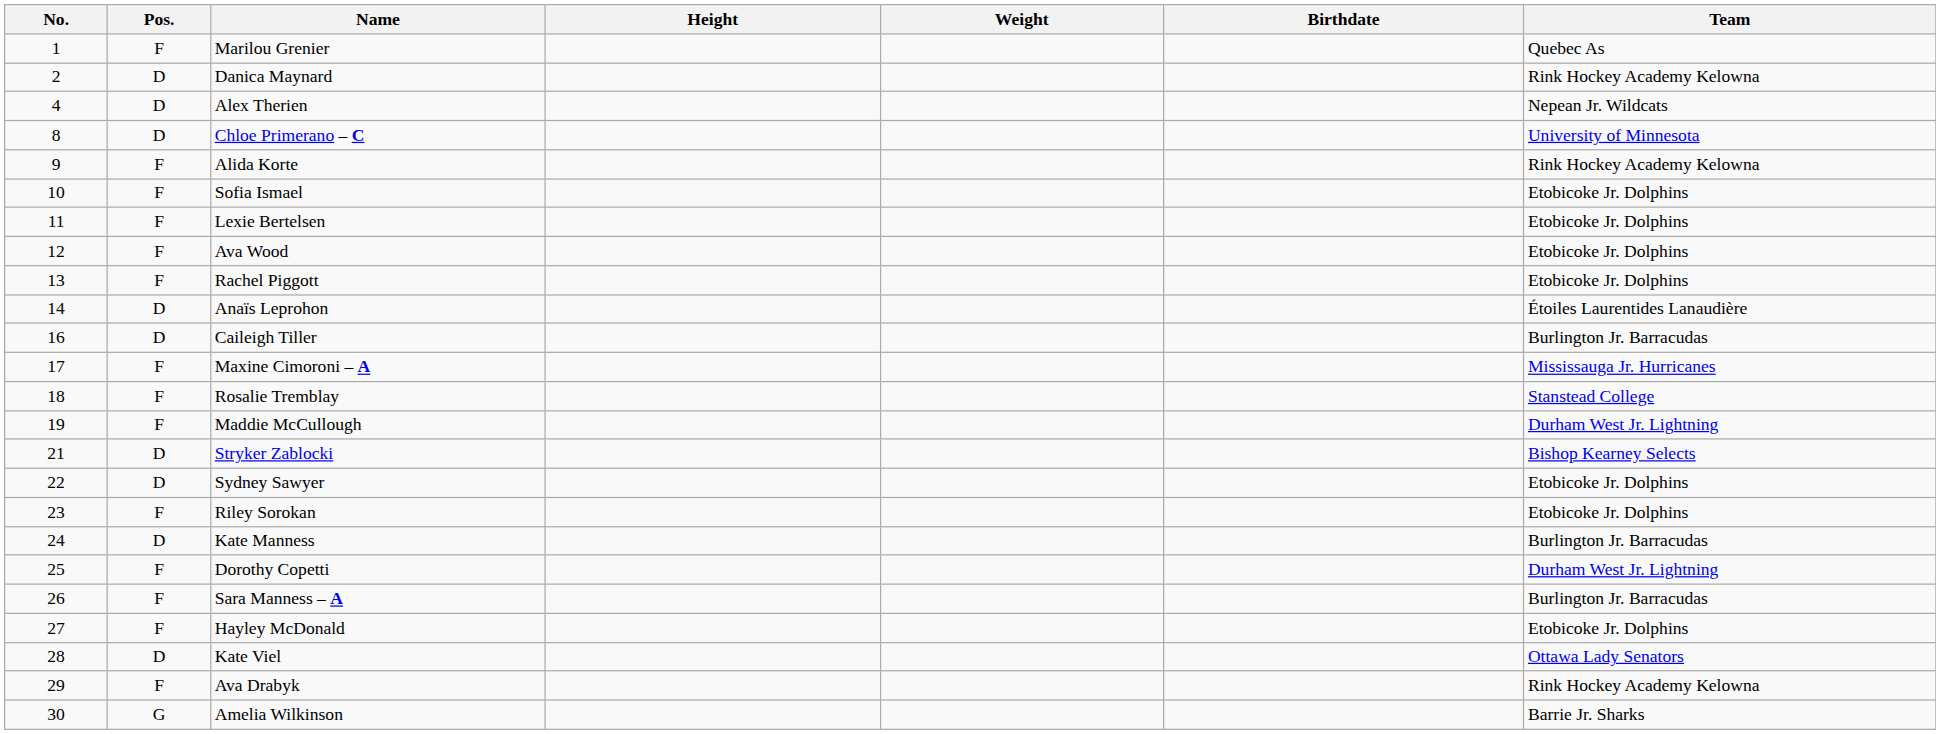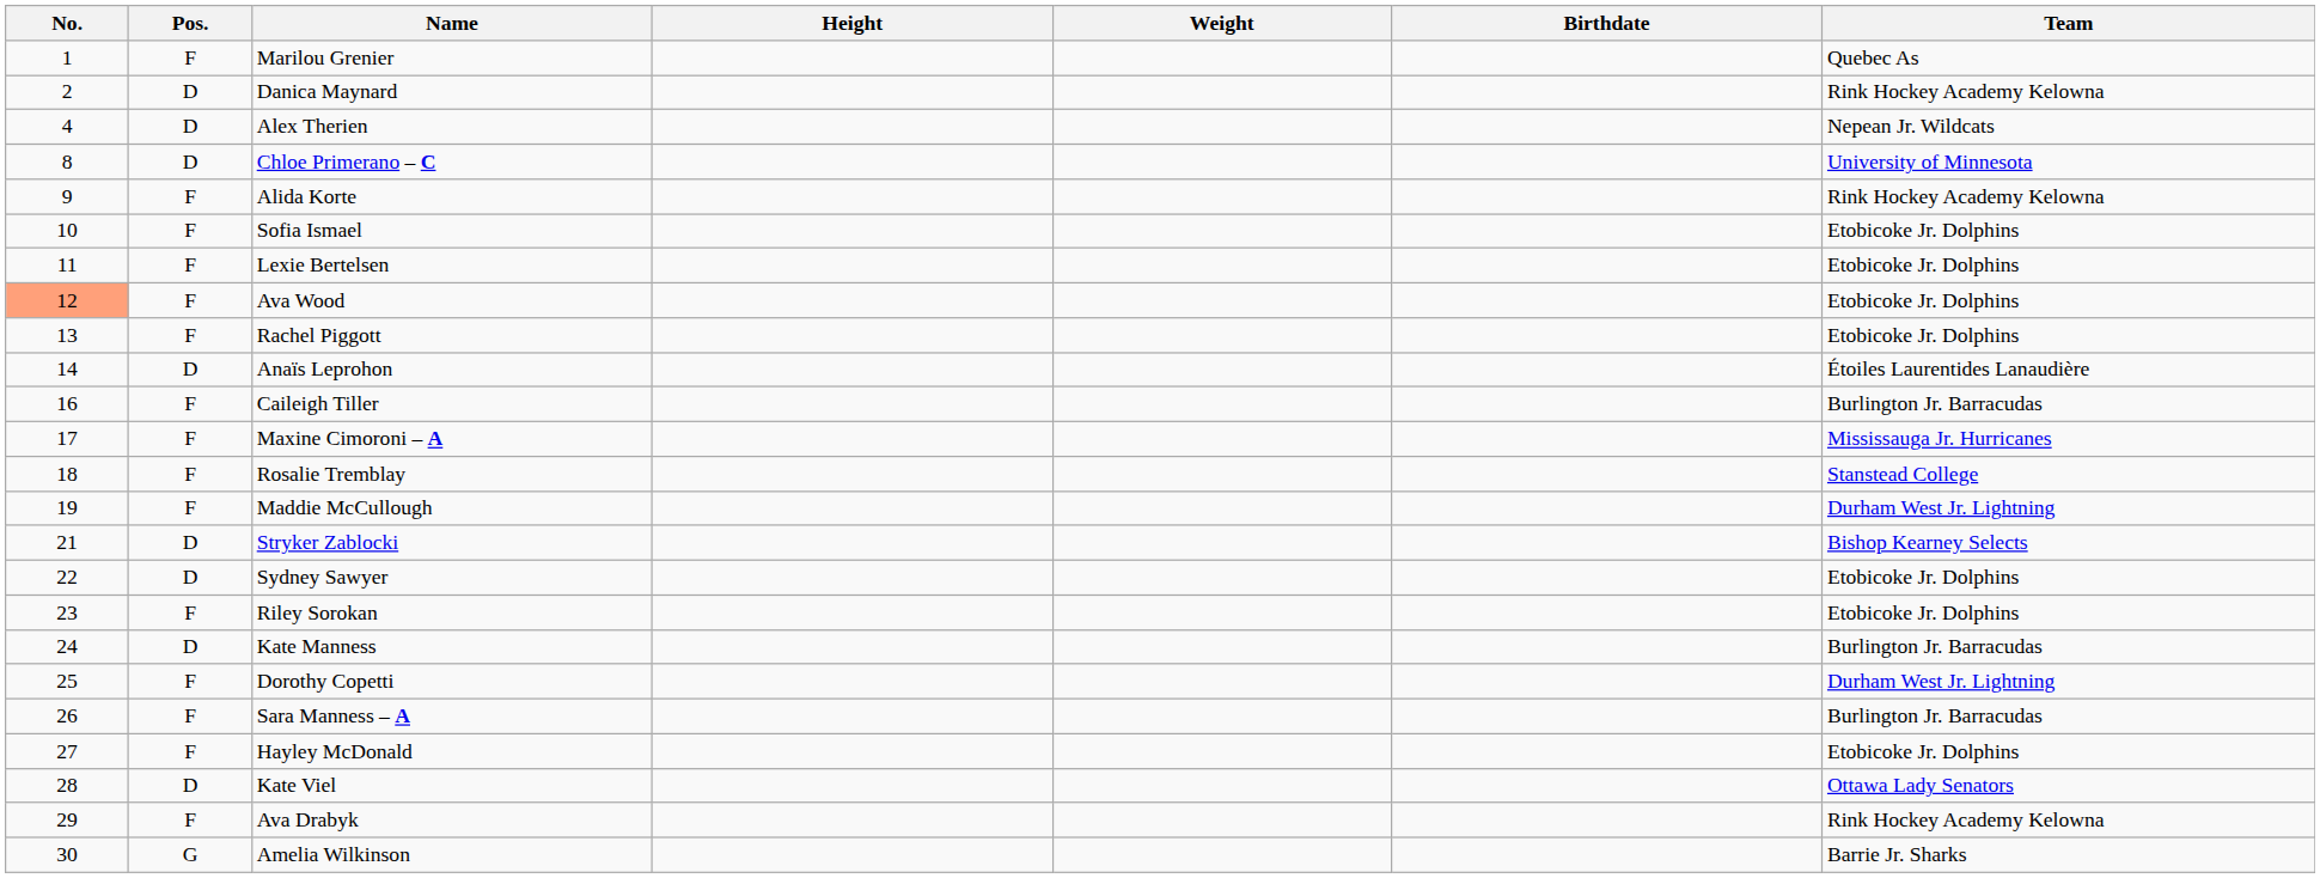Ava Wood | No.: no background -> lightsalmon background
Caileigh Tiller | Pos.: D -> F
